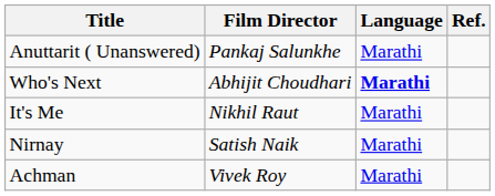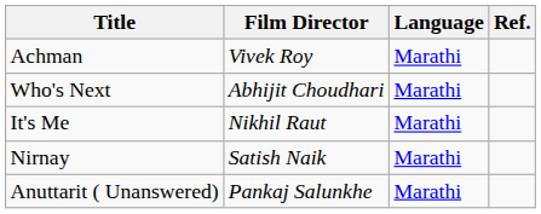rows swapped: Anuttarit ( Unanswered) <-> Achman
Who's Next | Language: bold -> normal
